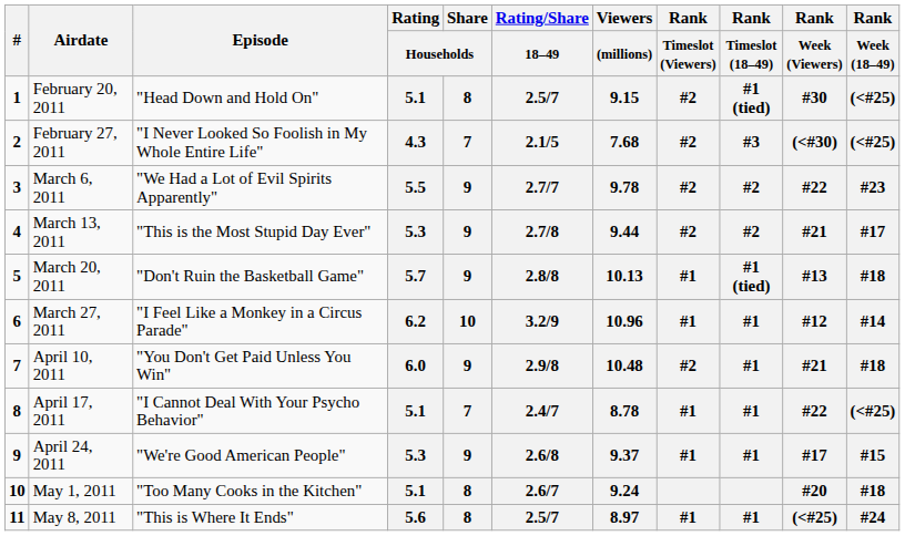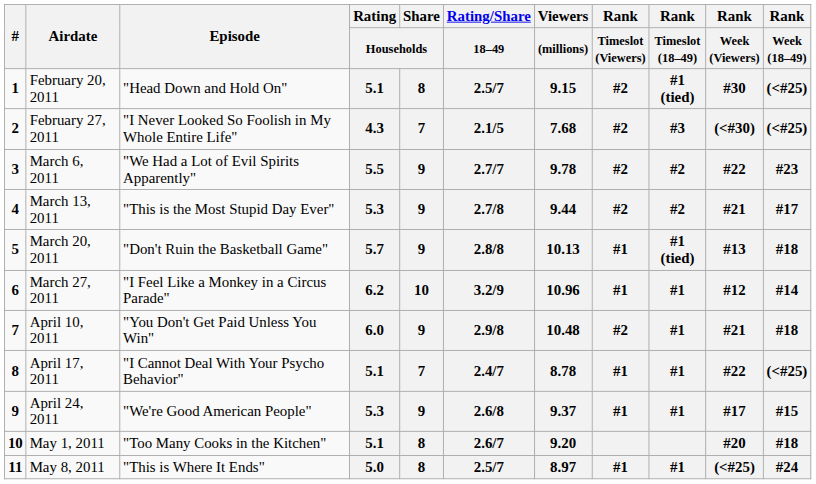May 1, 2011 | Viewers / (millions): 9.24 -> 9.20
May 8, 2011 | Rating / Households: 5.6 -> 5.0
